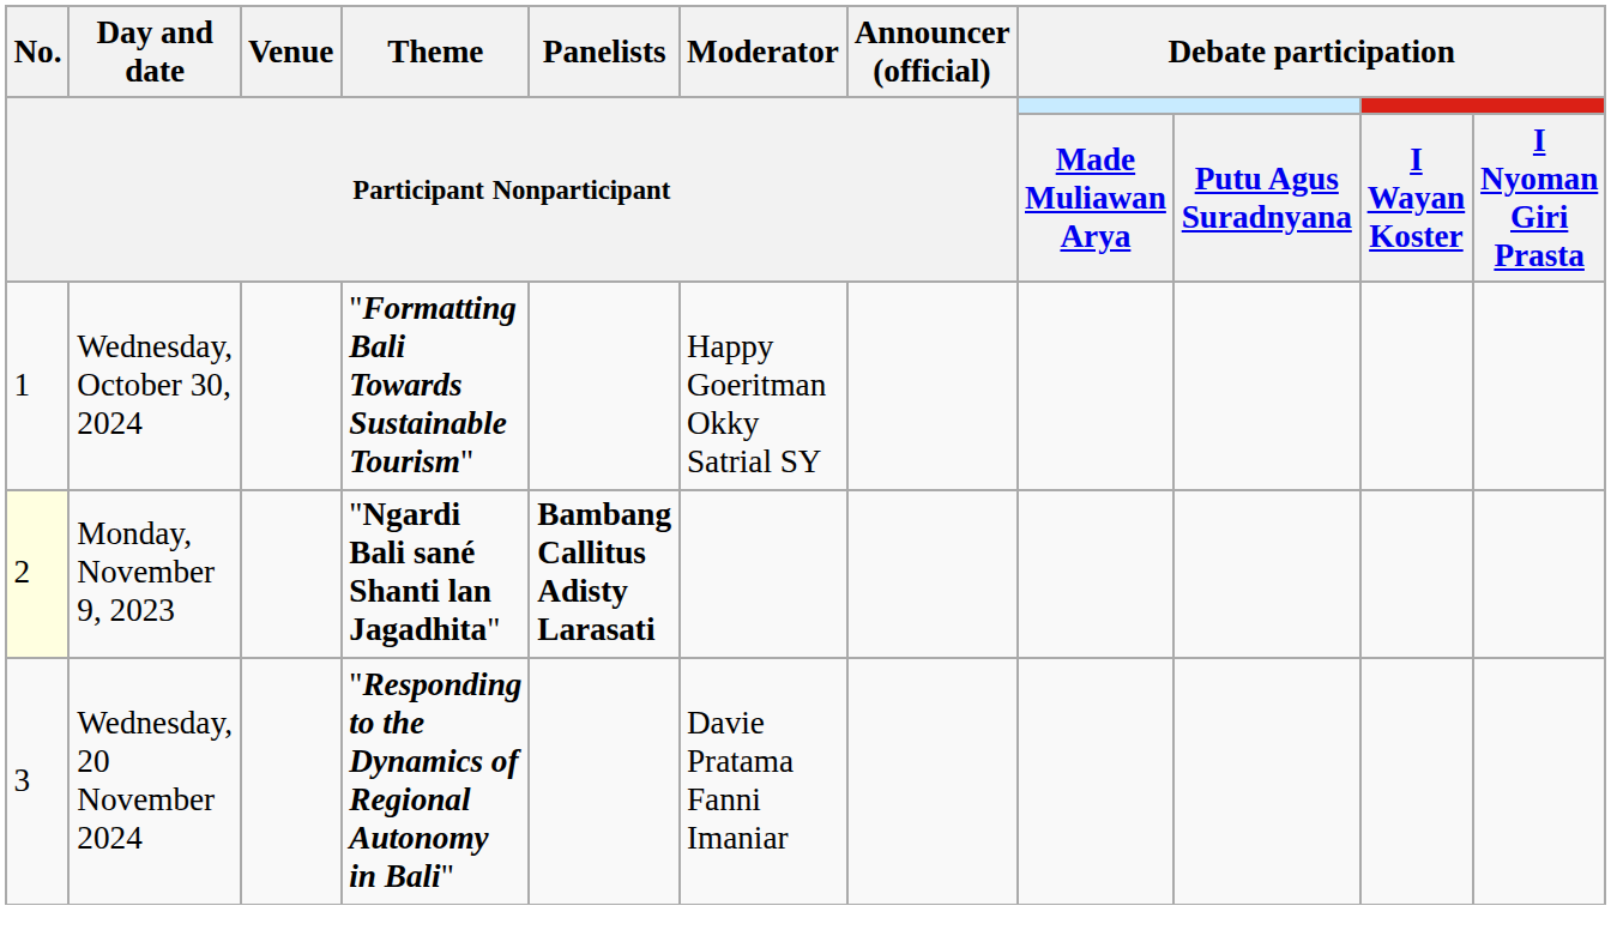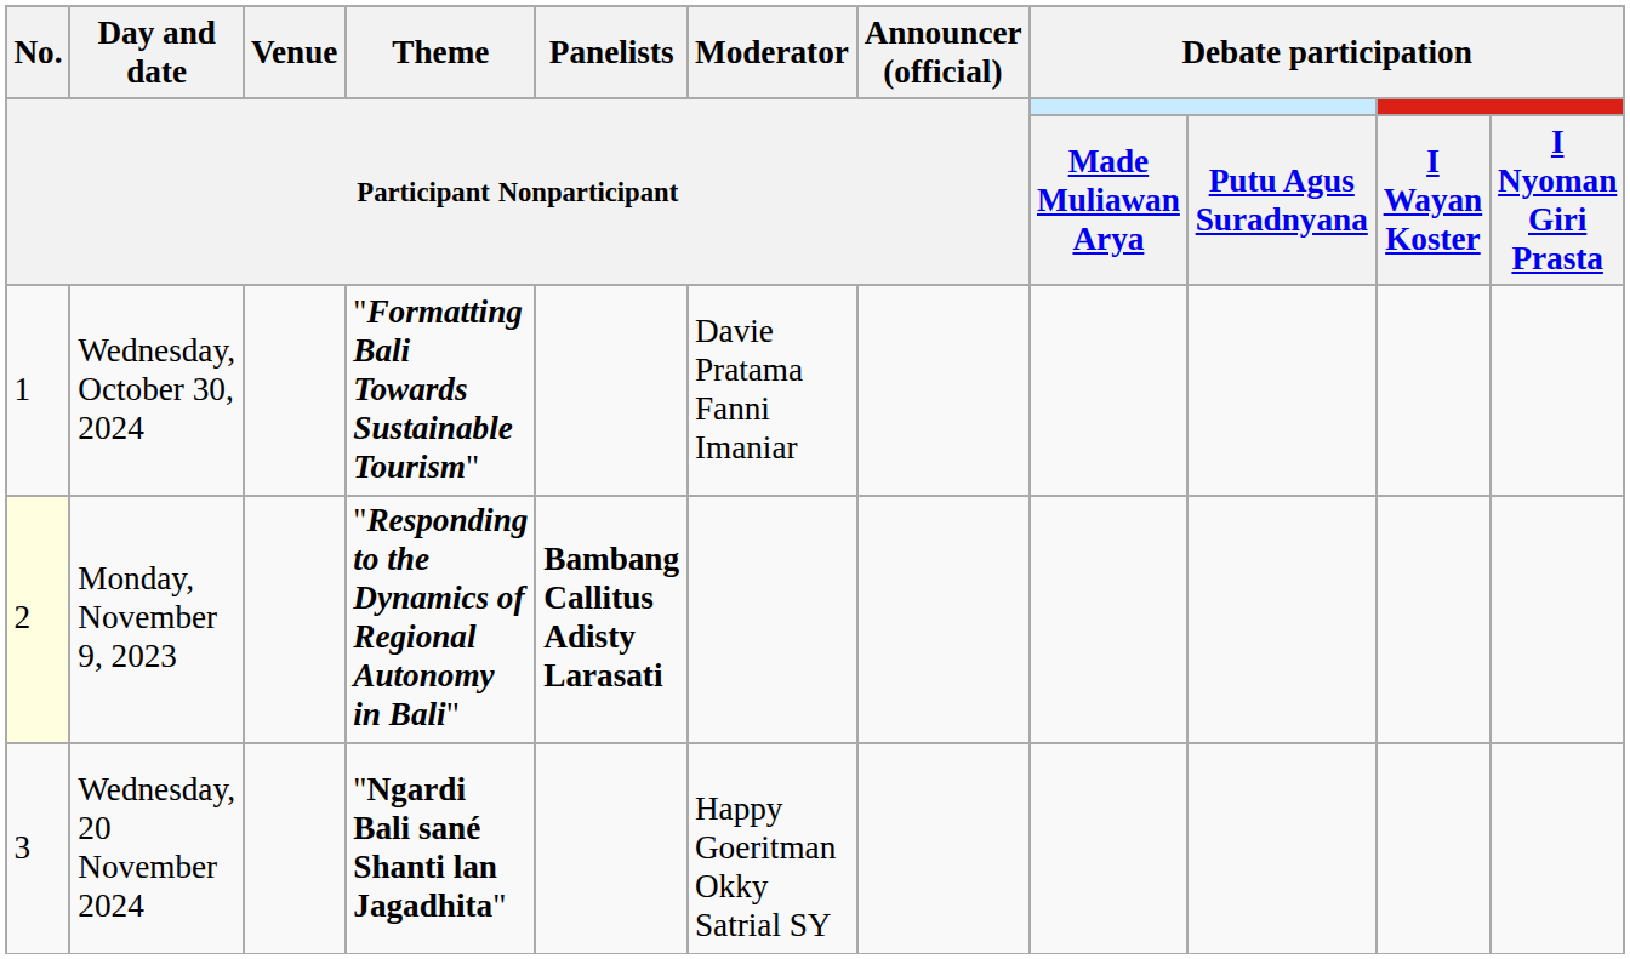Wednesday, October 30, 2024 | Moderator / Participant Nonparticipant: Happy Goeritman Okky Satrial SY -> Davie Pratama Fanni Imaniar
Monday, November 9, 2023 | Theme / Participant Nonparticipant: "Ngardi Bali sané Shanti lan Jagadhita" -> "Responding to the Dynamics of Regional Autonomy in Bali"
Wednesday, 20 November 2024 | Theme / Participant Nonparticipant: "Responding to the Dynamics of Regional Autonomy in Bali" -> "Ngardi Bali sané Shanti lan Jagadhita"
Wednesday, 20 November 2024 | Moderator / Participant Nonparticipant: Davie Pratama Fanni Imaniar -> Happy Goeritman Okky Satrial SY
